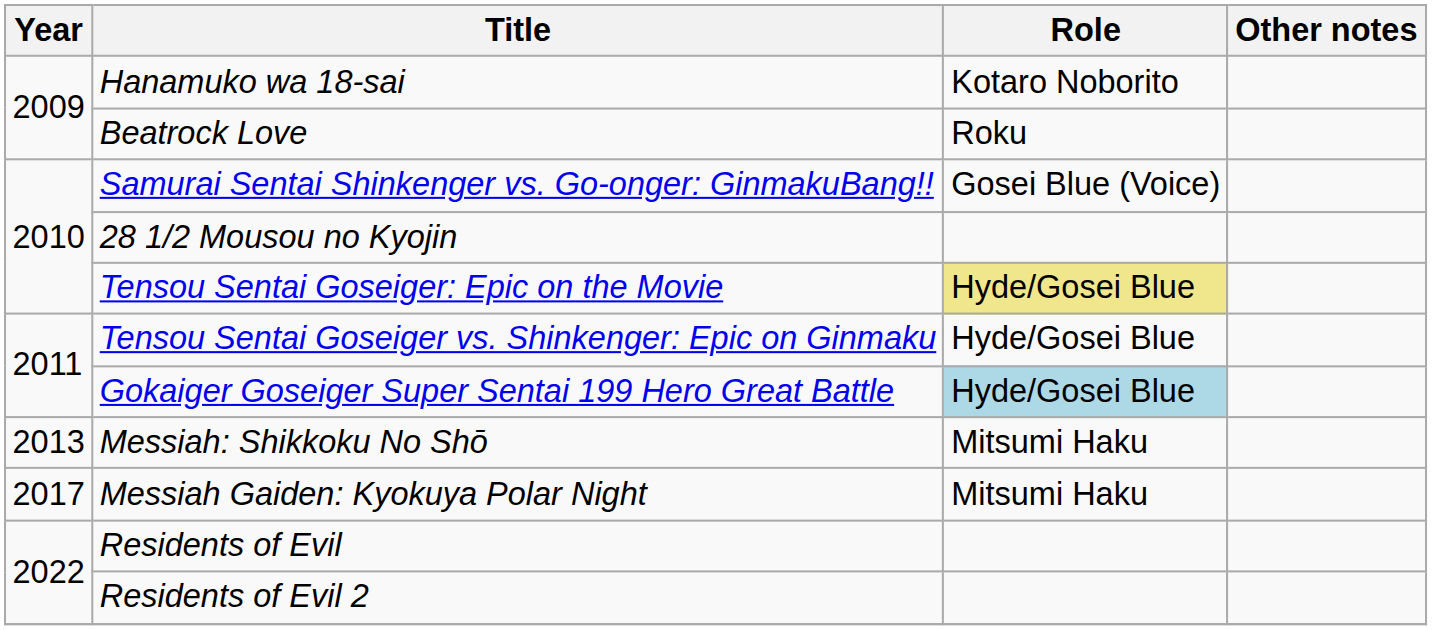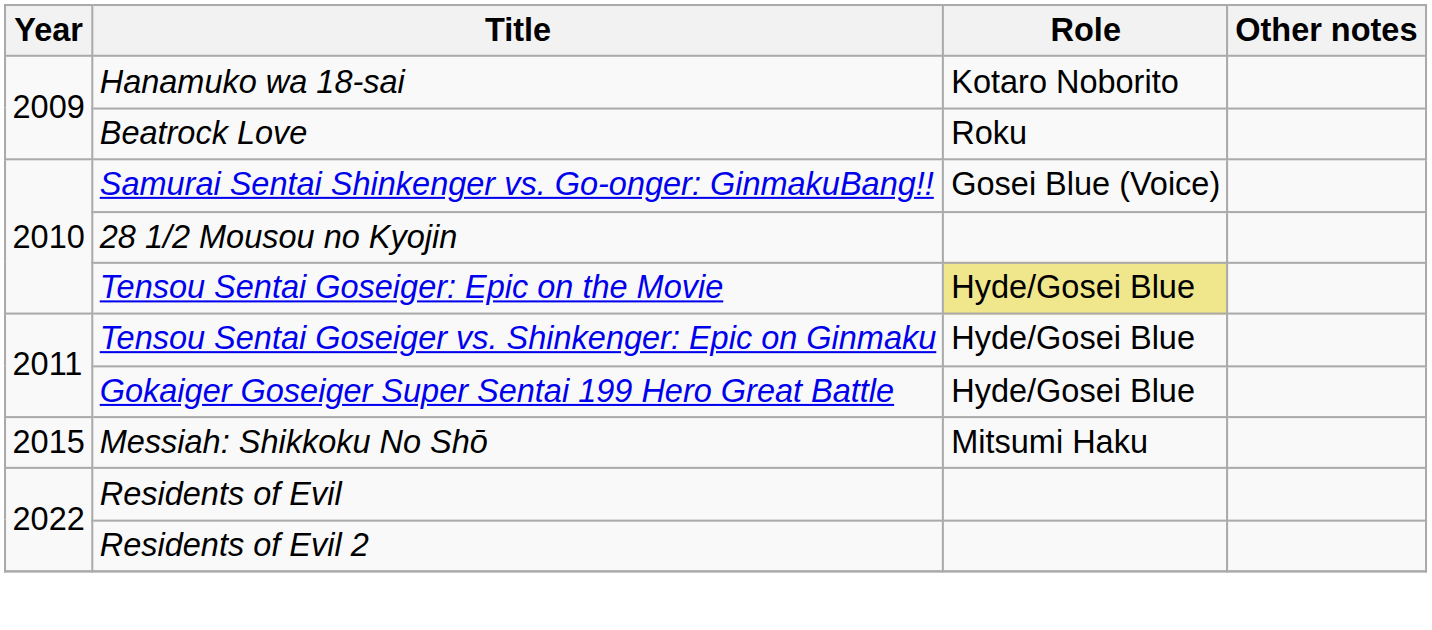Gokaiger Goseiger Super Sentai 199 Hero Great Battle | Role: lightblue background -> no background
Messiah: Shikkoku No Shō | Year: 2013 -> 2015
- row: 2017 | Messiah Gaiden: Kyokuya Polar Night | Mitsumi Haku
